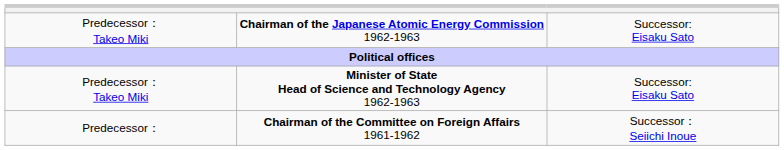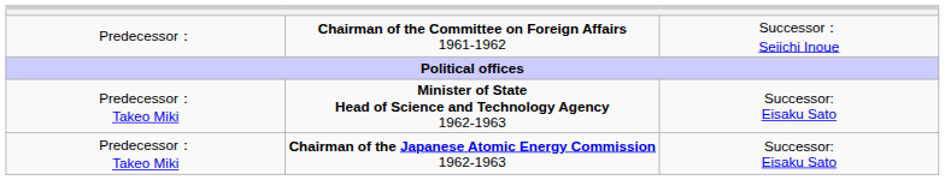rows swapped: Chairman of the Committee on Foreign Affairs 1961-1962 <-> Chairman of the Japanese Atomic Energy Commission 1962-1963
